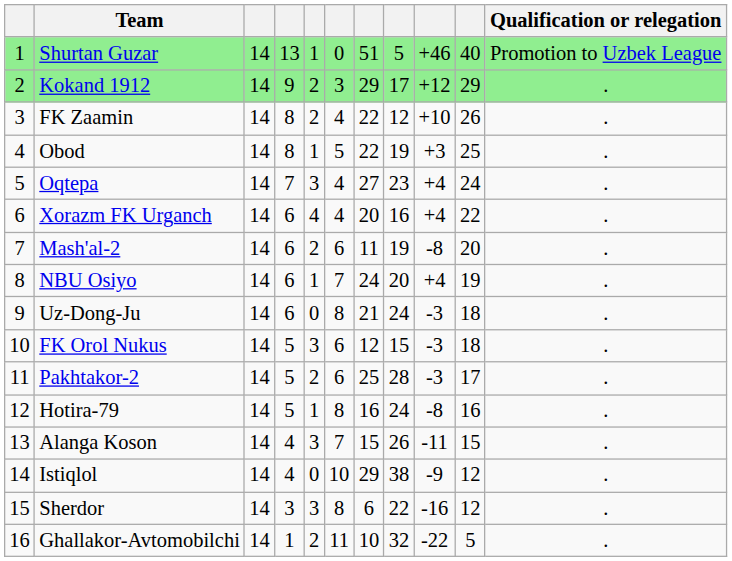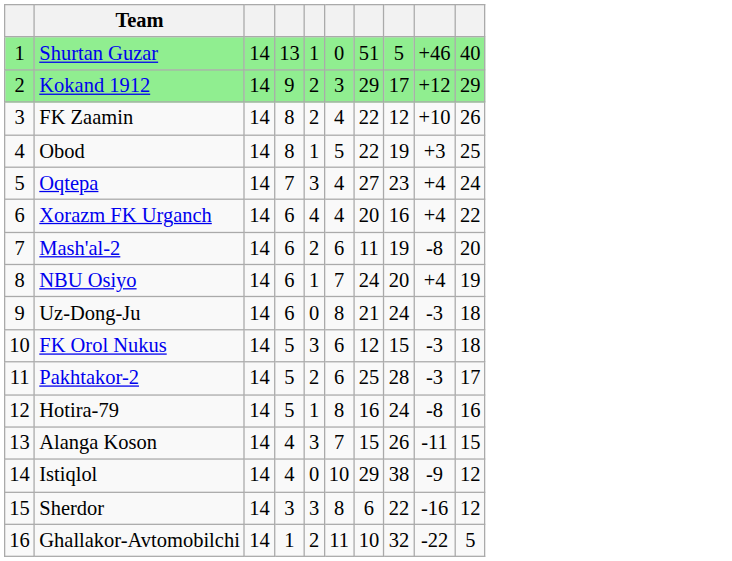- column: Qualification or relegation | Promotion to Uzbek League | . | . | . | . | . | . | . | . | . | . | . | . | . | . | .
